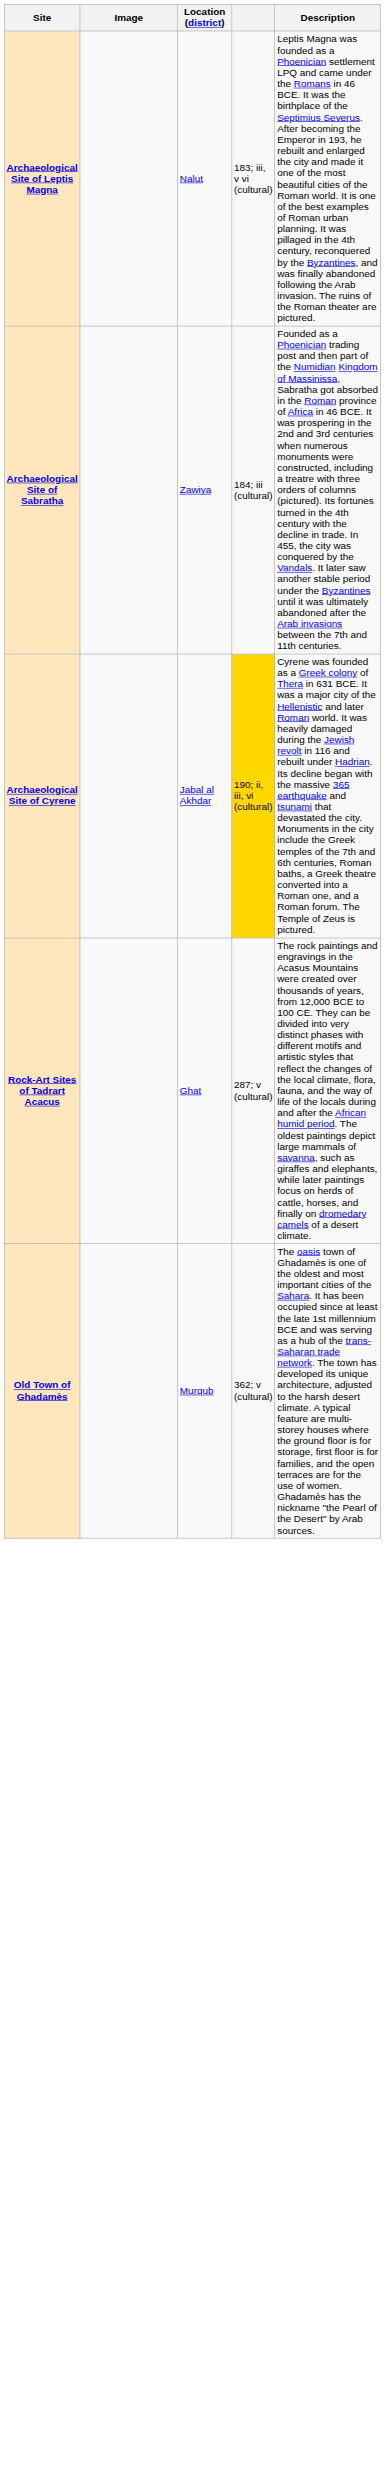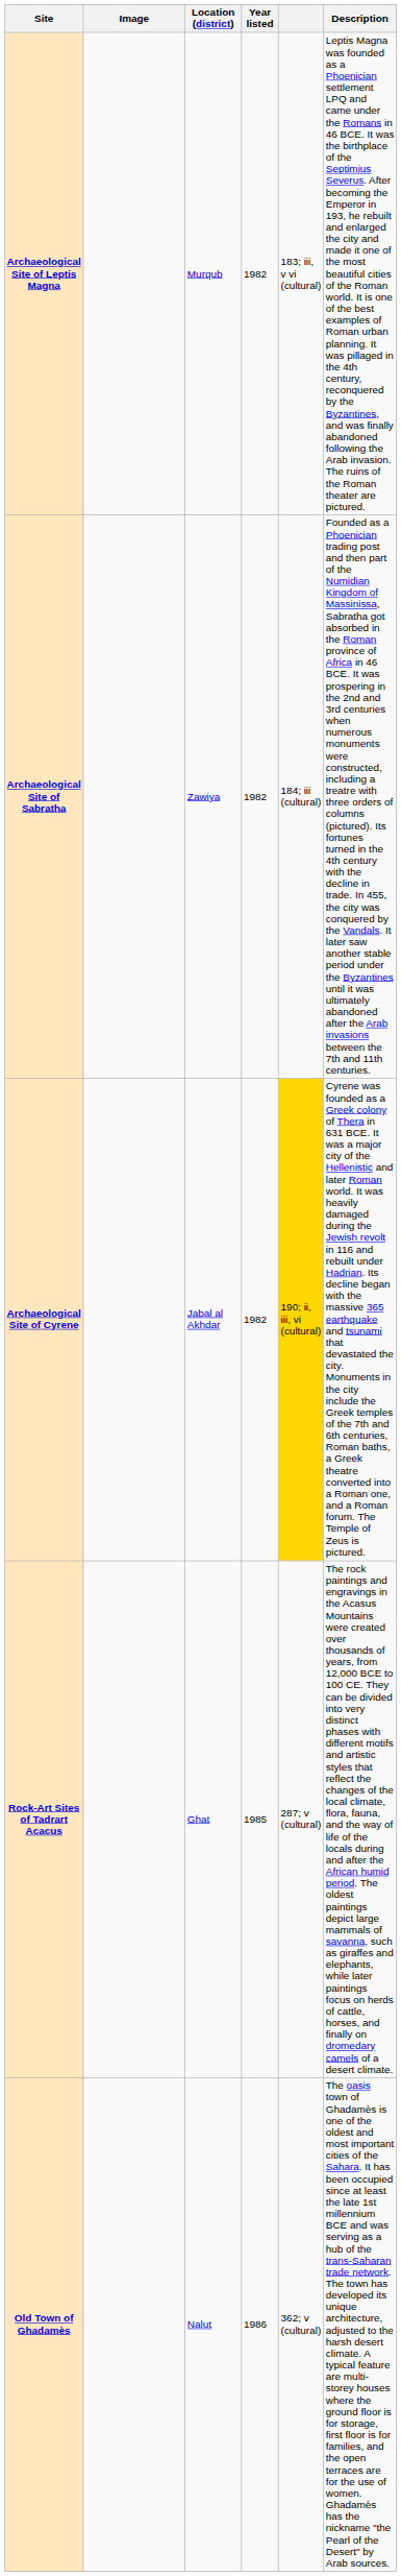+ column: Year listed | 1982 | 1982 | 1982 | 1985 | 1986
Archaeological Site of Leptis Magna | Location (district): Nalut -> Murqub
Old Town of Ghadamès | Location (district): Murqub -> Nalut
